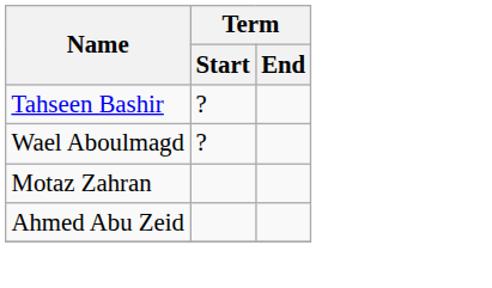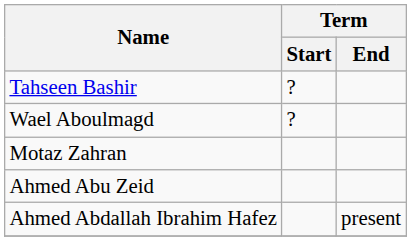+ row: Ahmed Abdallah Ibrahim Hafez | present
